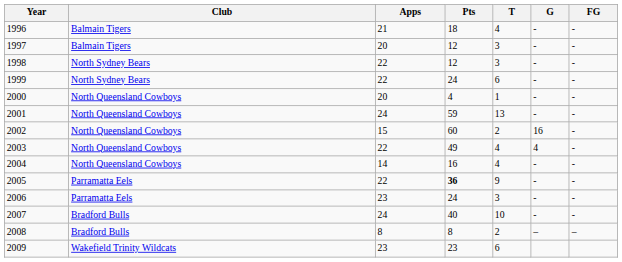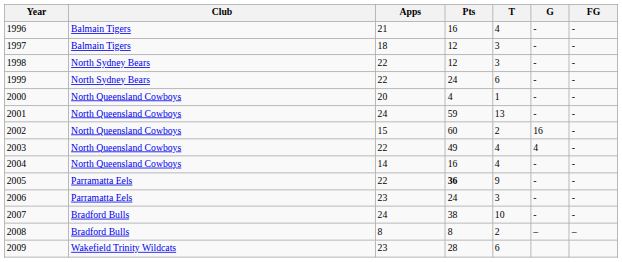1996 | Pts: 18 -> 16
1997 | Apps: 20 -> 18
2007 | Pts: 40 -> 38
2009 | Pts: 23 -> 28
